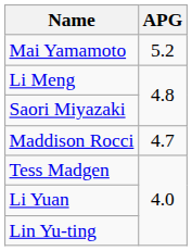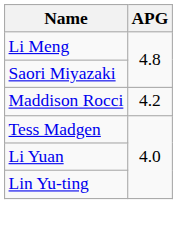- row: Mai Yamamoto | 5.2
Maddison Rocci | APG: 4.7 -> 4.2
